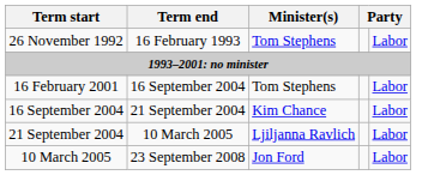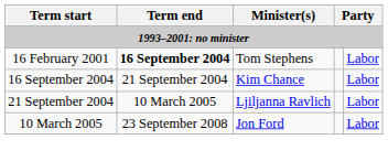- row: 26 November 1992 | 16 February 1993 | Tom Stephens | Labor
16 February 2001 | Term end: normal -> bold
